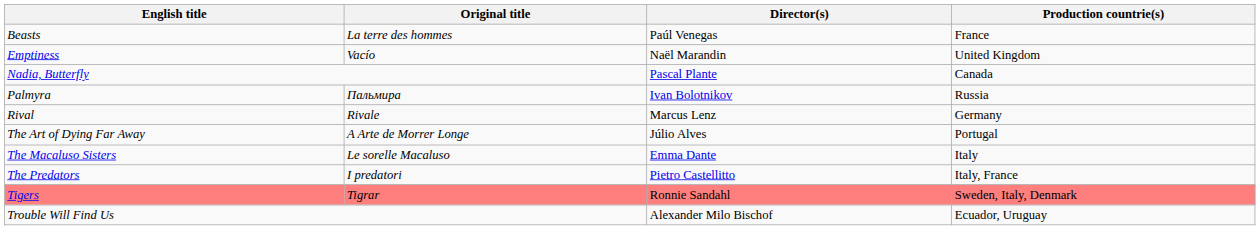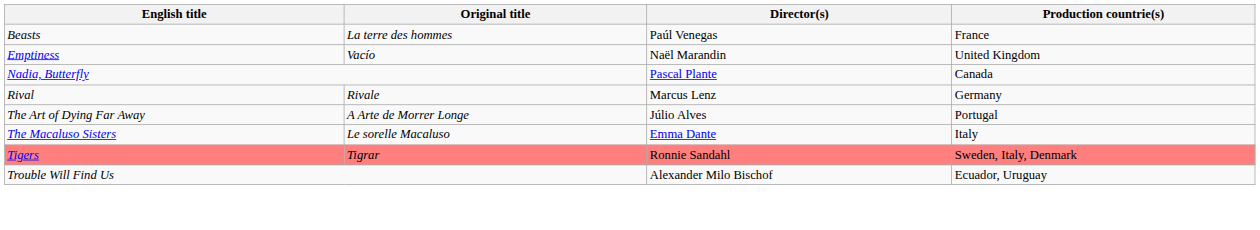- row: Palmyra | Пальмира | Ivan Bolotnikov | Russia
- row: The Predators | I predatori | Pietro Castellitto | Italy, France
